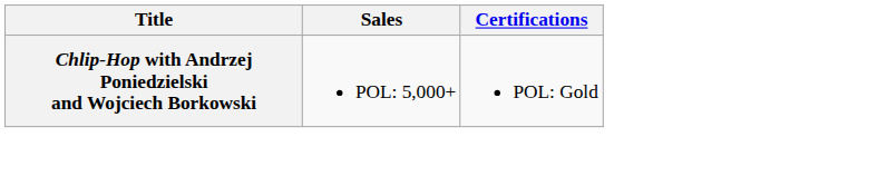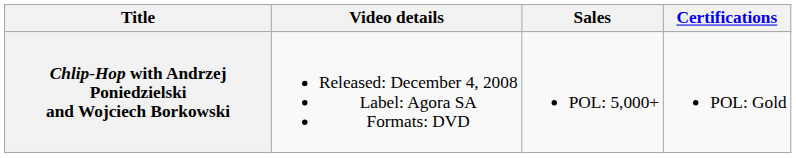+ column: Video details | Released: December 4, 2008 Label: Agora SA Formats: DVD
